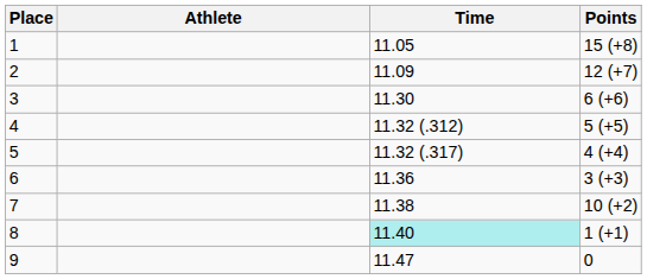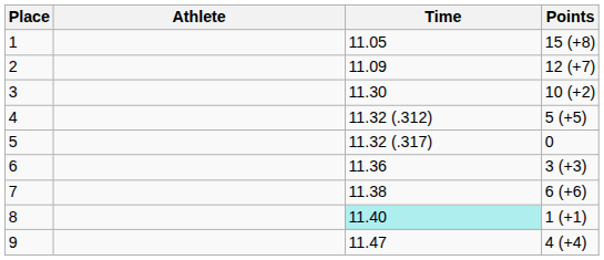3 | Points: 6 (+6) -> 10 (+2)
5 | Points: 4 (+4) -> 0
7 | Points: 10 (+2) -> 6 (+6)
9 | Points: 0 -> 4 (+4)
